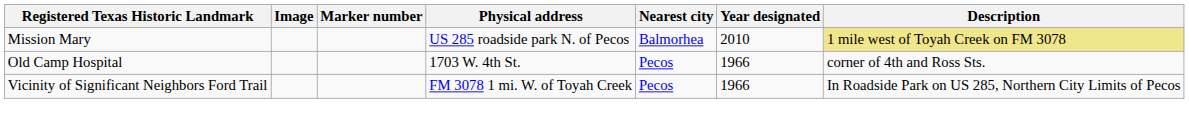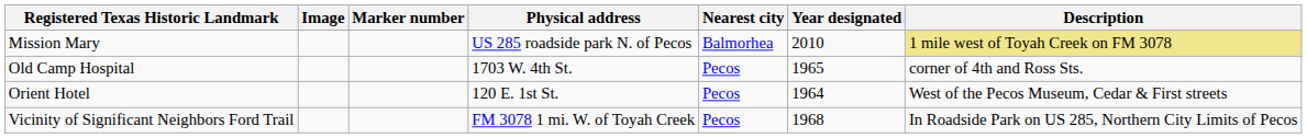Old Camp Hospital | Year designated: 1966 -> 1965
+ row: Orient Hotel | 120 E. 1st St. | Pecos | 1964 | West of the Pecos Museum, Cedar & First streets
Vicinity of Significant Neighbors Ford Trail | Year designated: 1966 -> 1968
